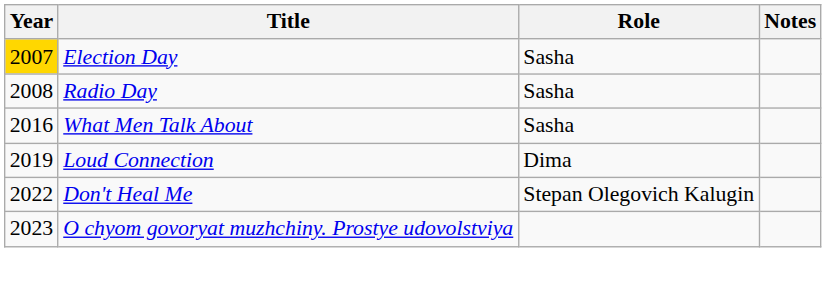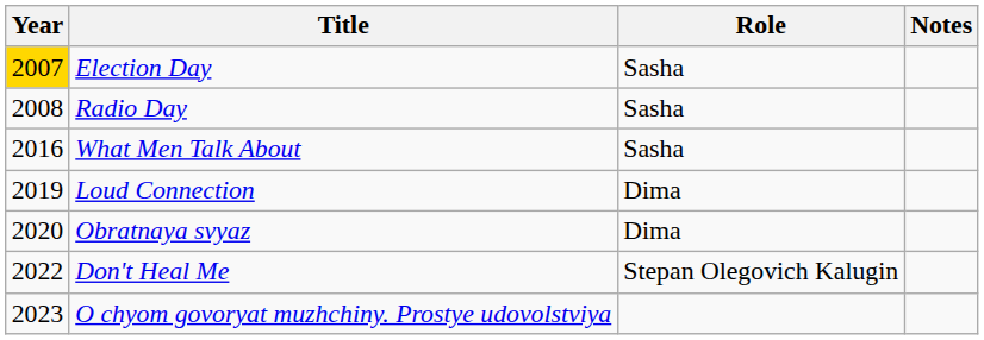+ row: 2020 | Obratnaya svyaz | Dima
